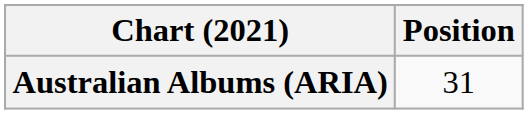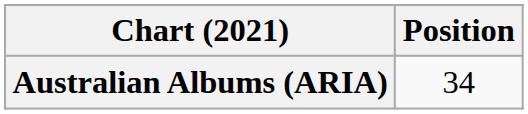Australian Albums (ARIA) | Position: 31 -> 34
